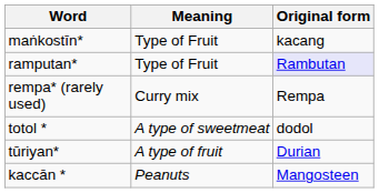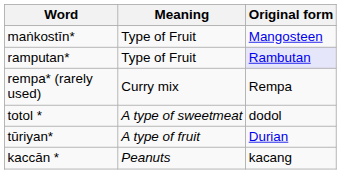maṅkostīn* | Original form: kacang -> Mangosteen
kaccān * | Original form: Mangosteen -> kacang
